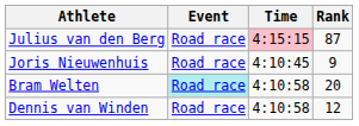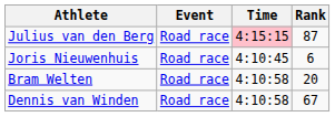Joris Nieuwenhuis | Rank: 9 -> 6
Bram Welten | Event: paleturquoise background -> no background
Dennis van Winden | Rank: 12 -> 67
